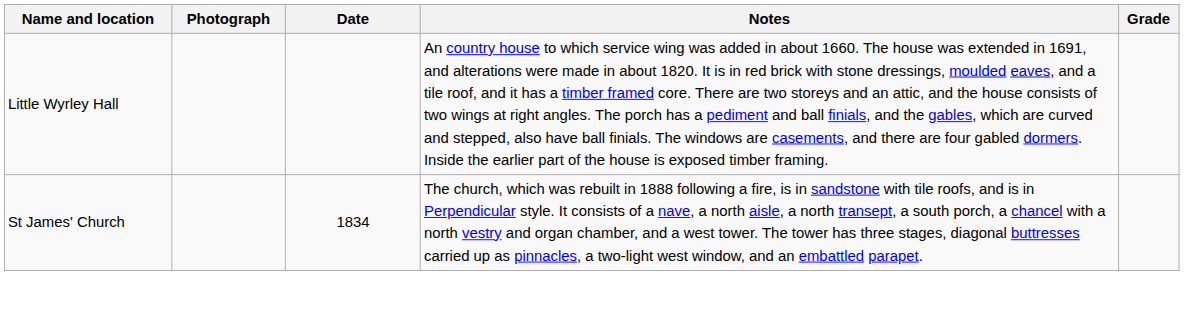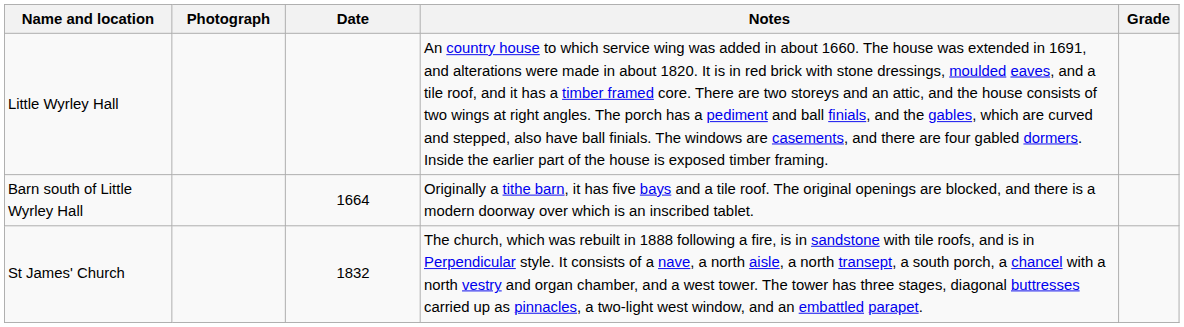+ row: Barn south of Little Wyrley Hall | 1664 | Originally a tithe barn, it has five bays and a tile roof. The original openings are blocked, and there is a modern doorway over which is an inscribed tablet.
St James' Church | Date: 1834 -> 1832
